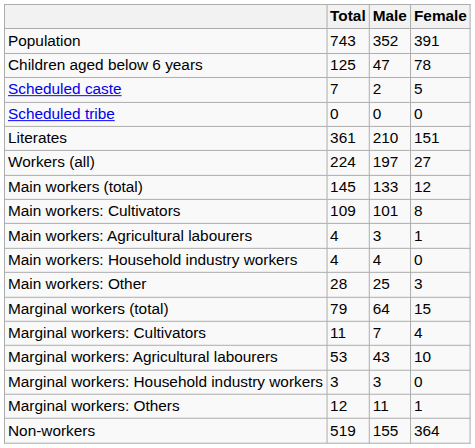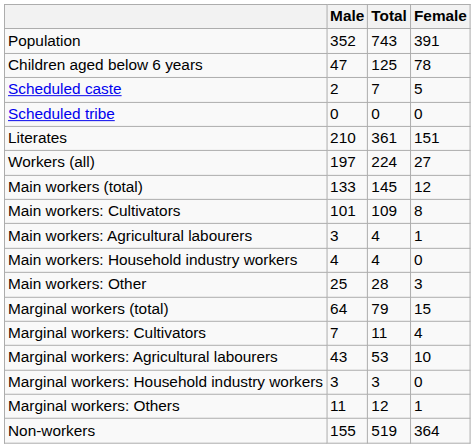columns swapped: Total <-> Male
